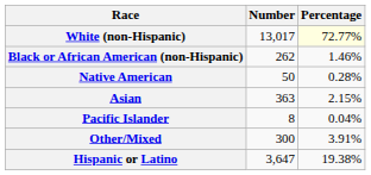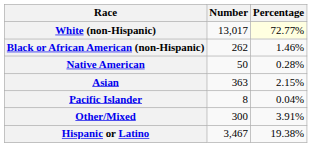Hispanic or Latino | Number: 3,647 -> 3,467
